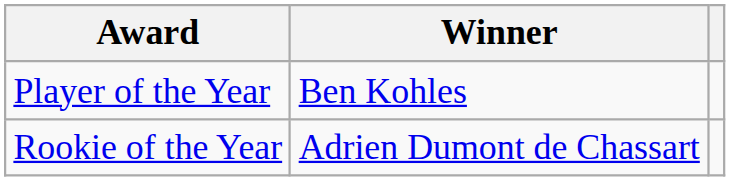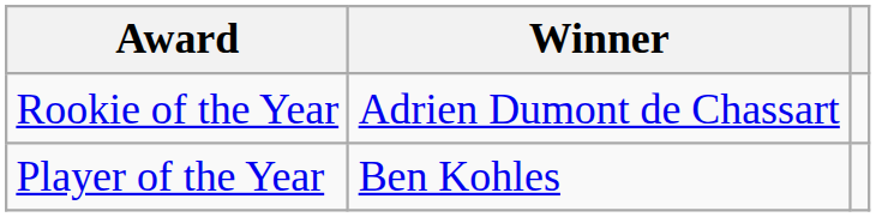rows swapped: Player of the Year <-> Rookie of the Year
